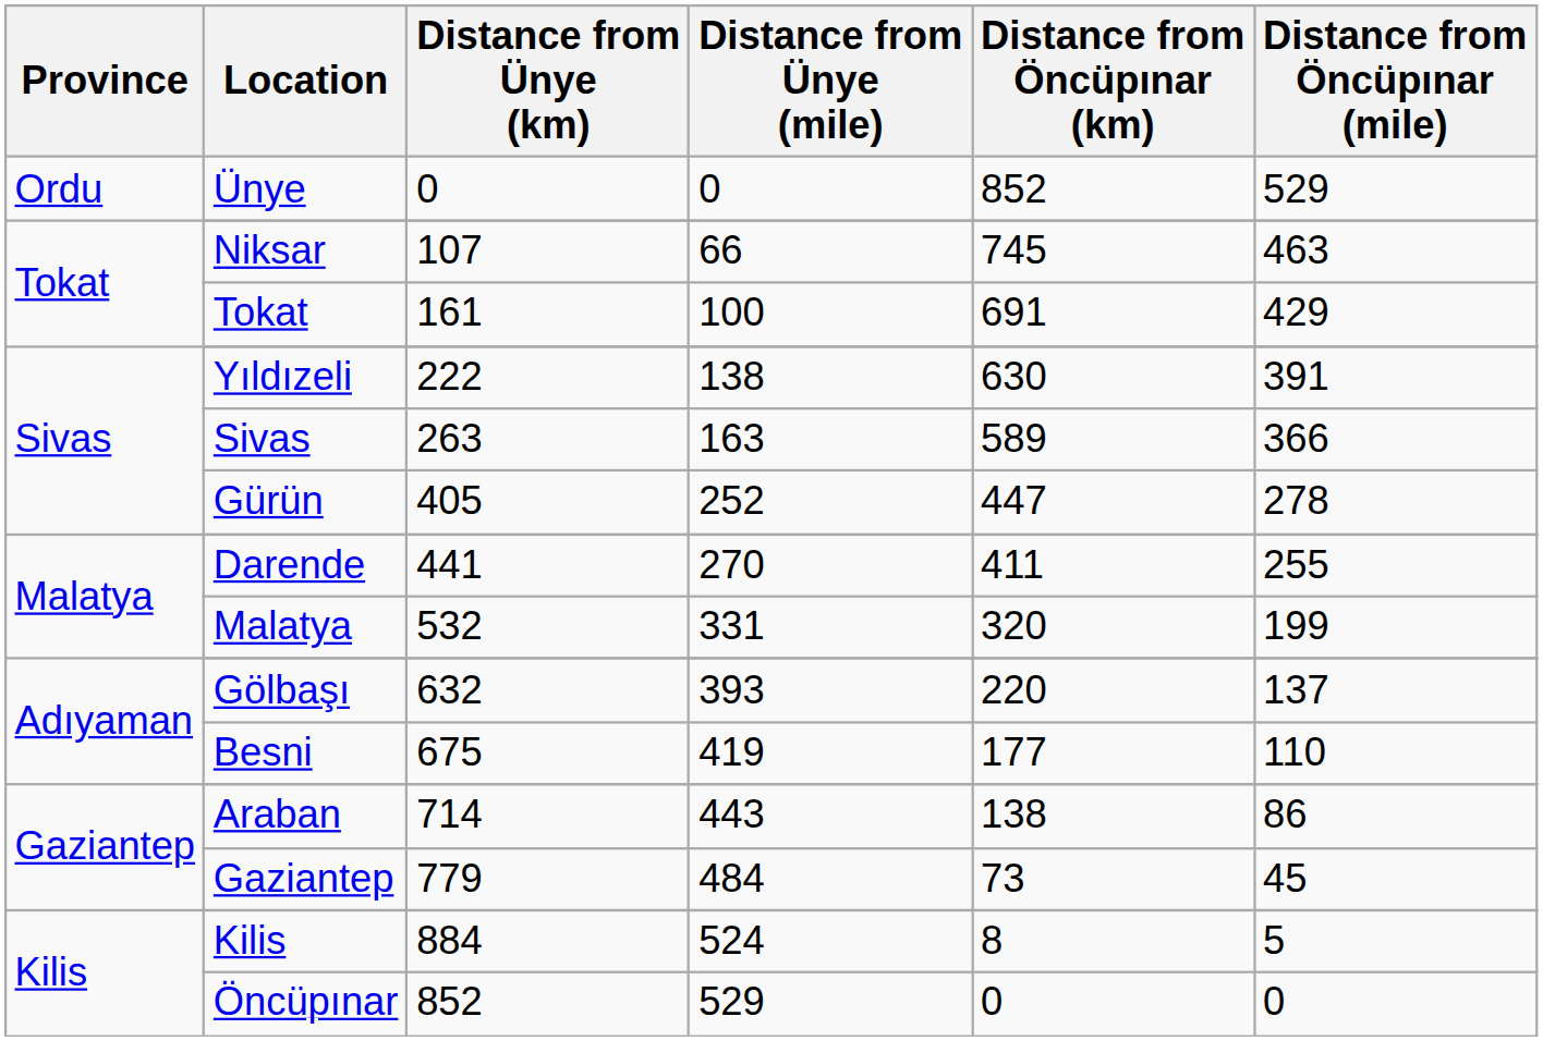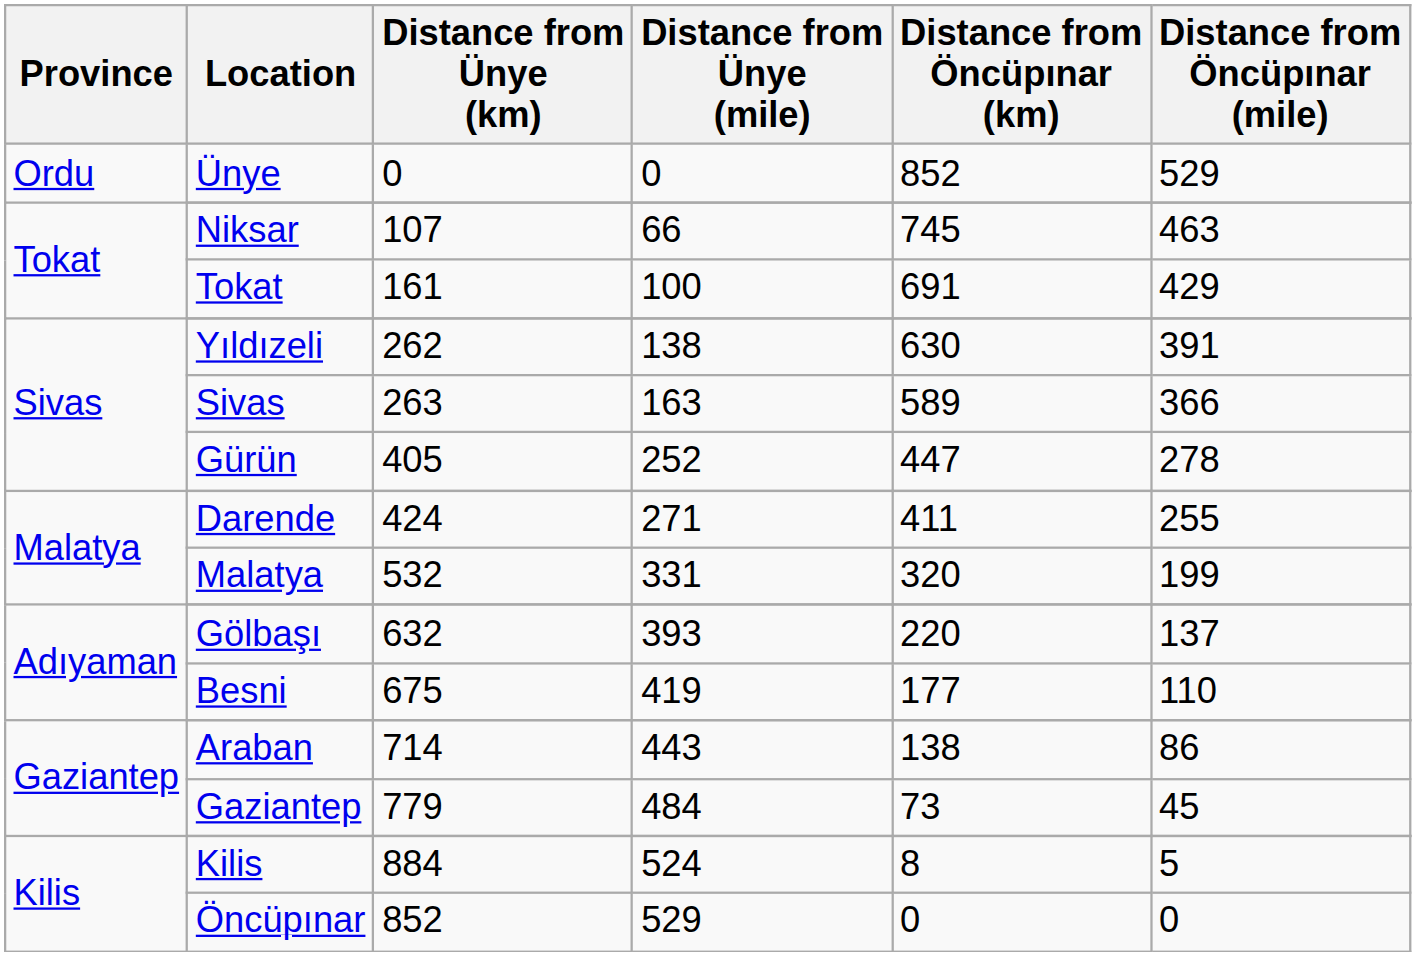Yıldızeli | Distance from Ünye (km): 222 -> 262
Darende | Distance from Ünye (km): 441 -> 424
Darende | Distance from Ünye (mile): 270 -> 271
